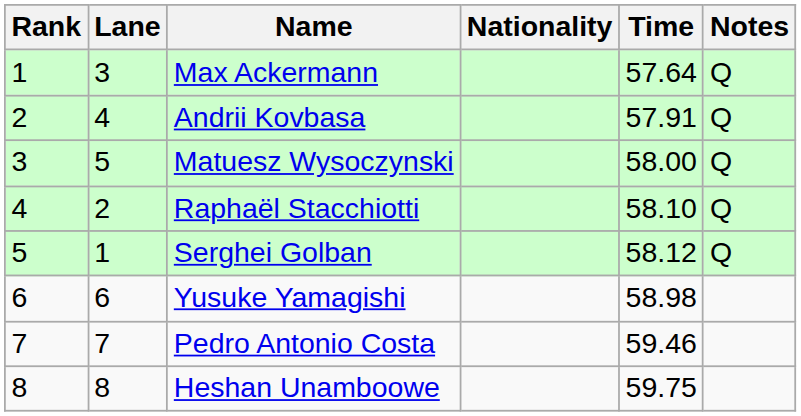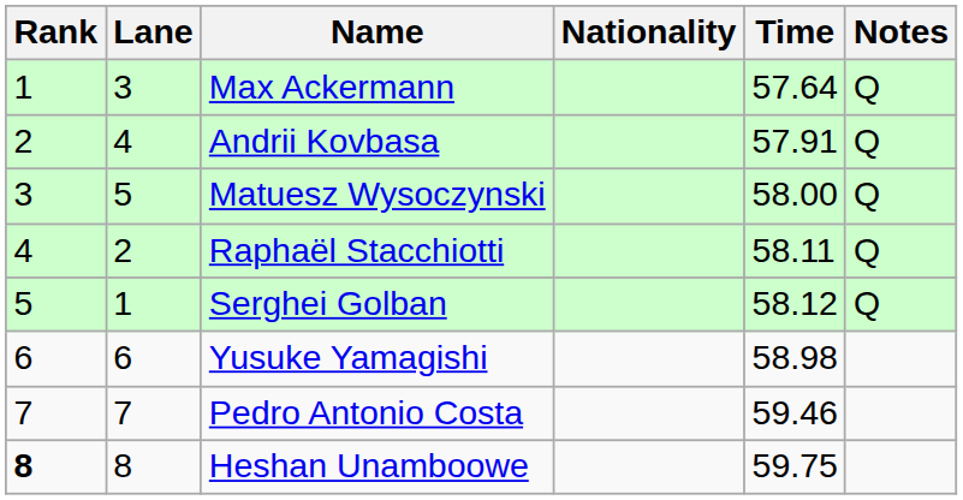Raphaël Stacchiotti | Time: 58.10 -> 58.11
Heshan Unamboowe | Rank: normal -> bold
